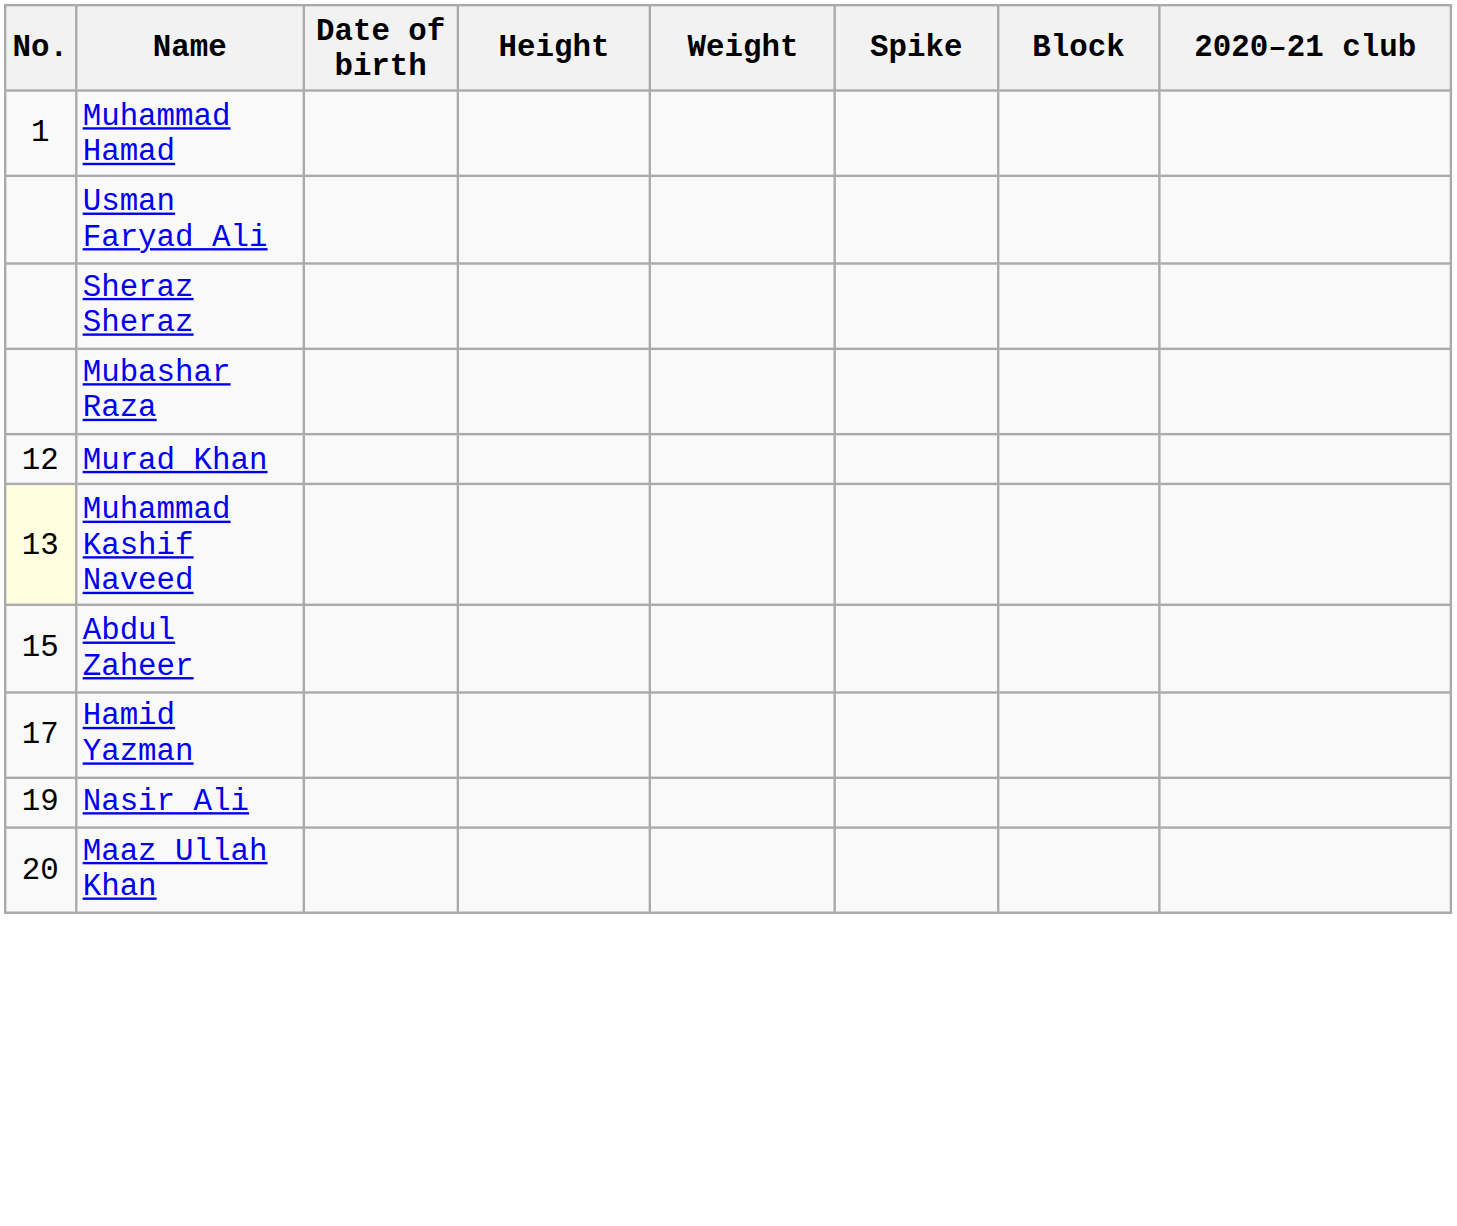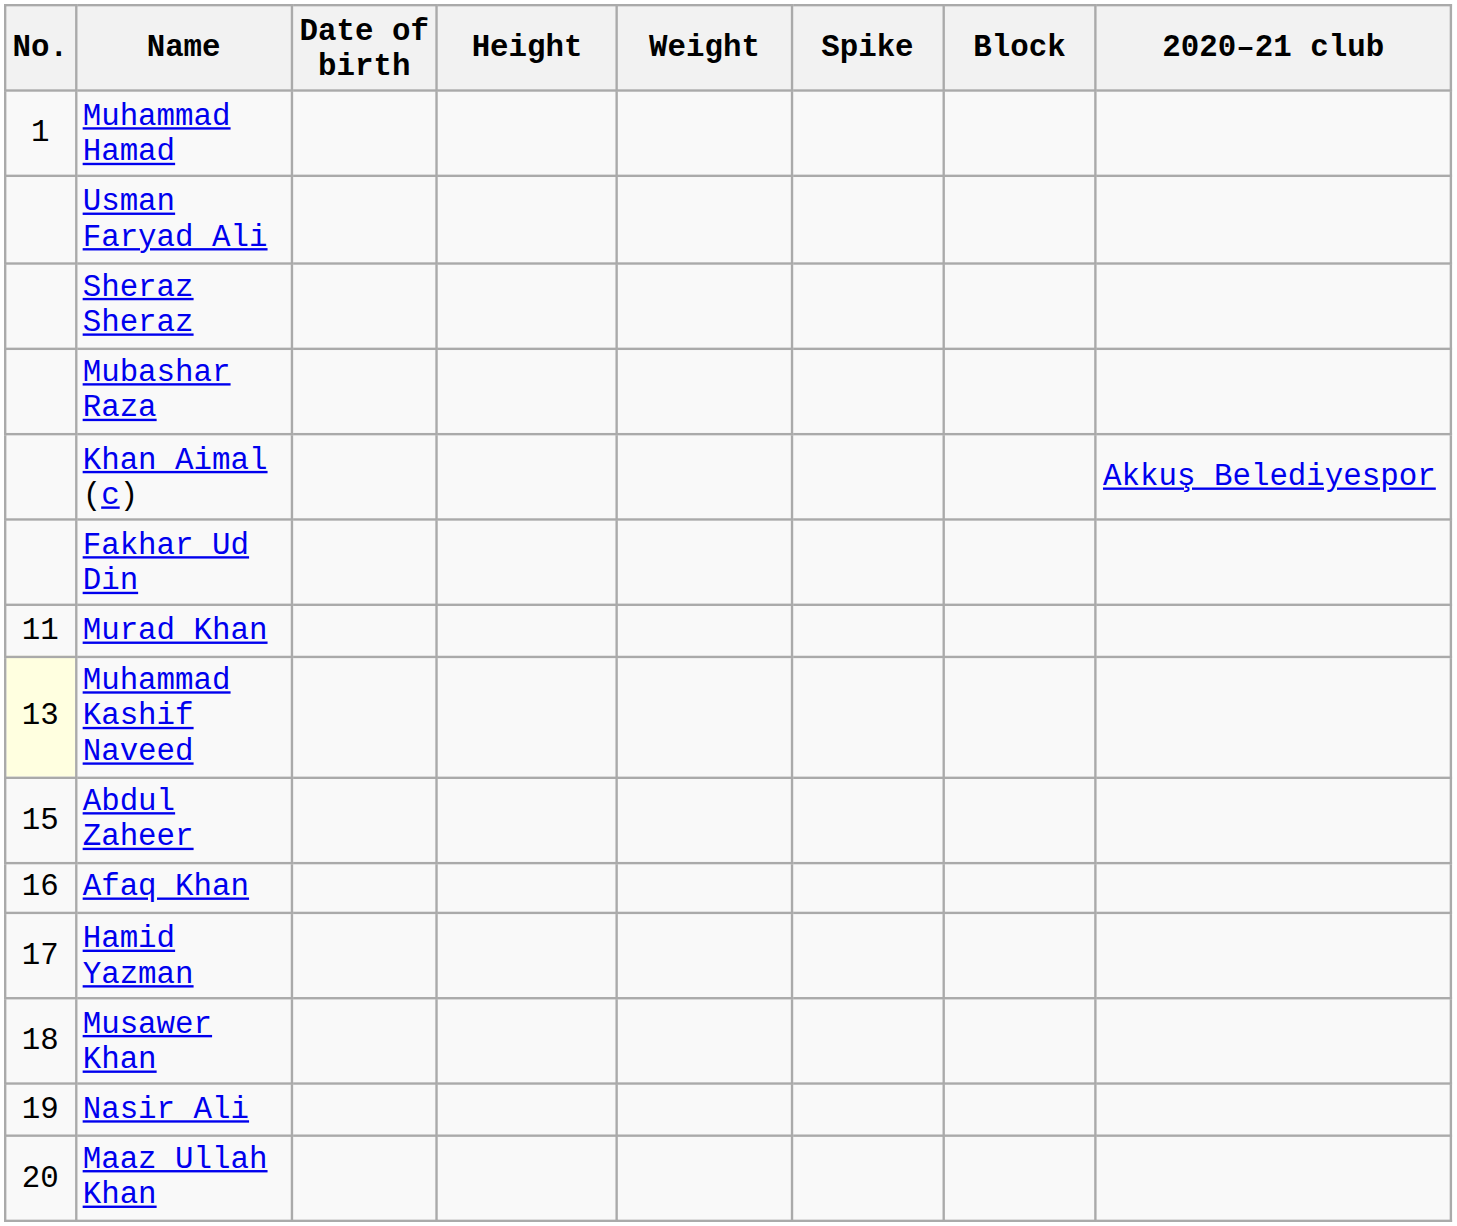+ row: Khan Aimal (c) | Akkuş Belediyespor
+ row: Fakhar Ud Din
Murad Khan | No.: 12 -> 11
+ row: 16 | Afaq Khan
+ row: 18 | Musawer Khan
